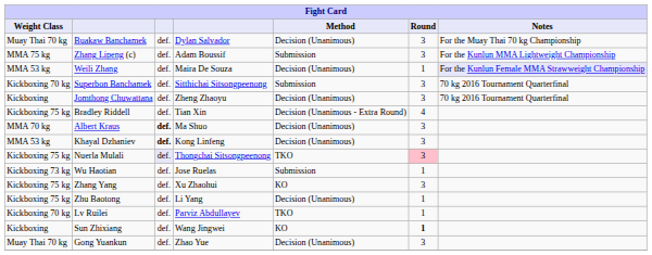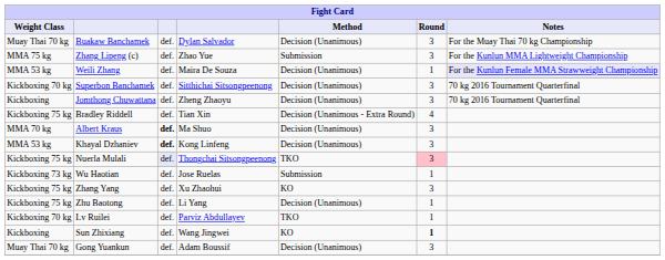Zhang Lipeng (c) | column 4: Adam Boussif -> Zhao Yue
Superbon Banchamek | Method: Submission -> Decision (Unanimous)
Gong Yuankun | column 4: Zhao Yue -> Adam Boussif
